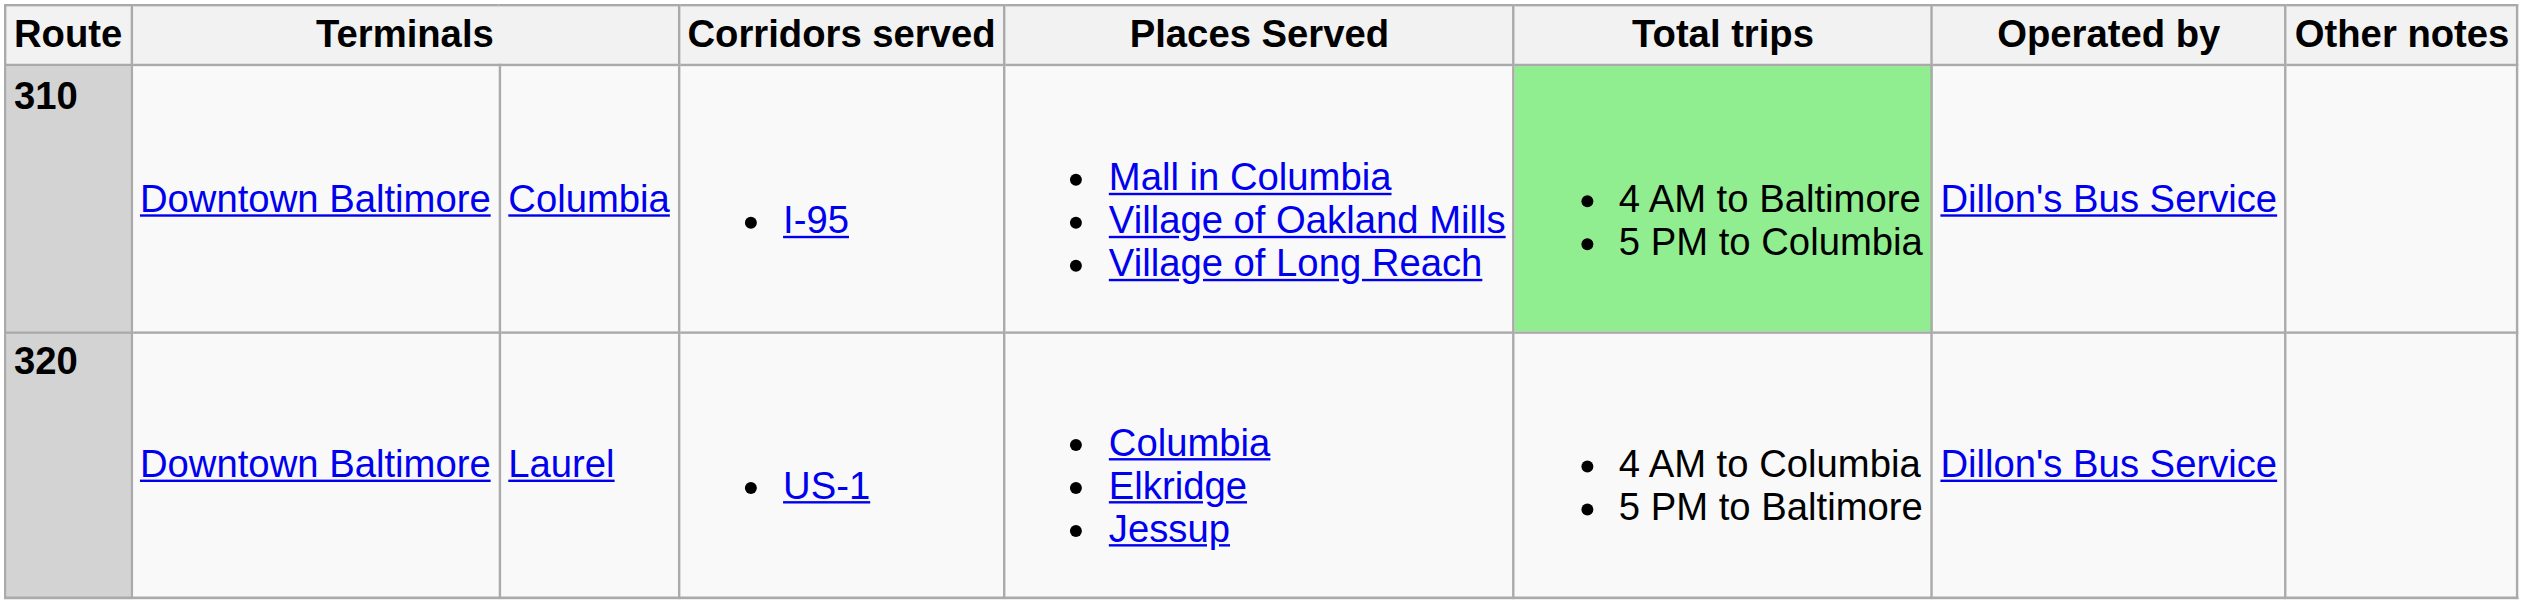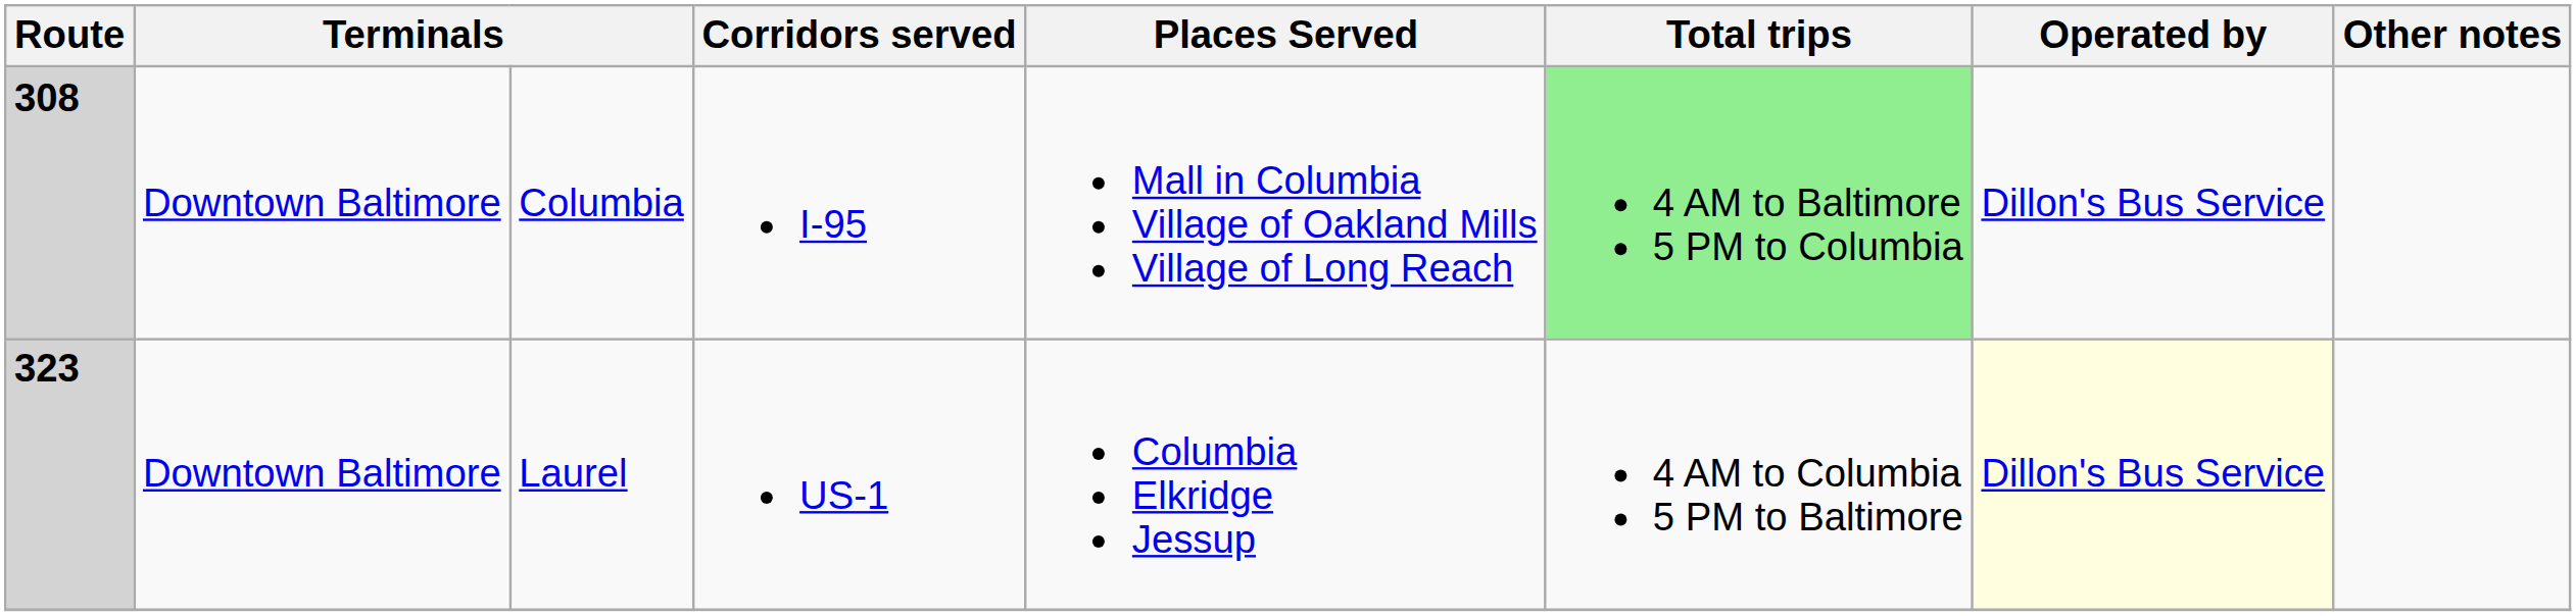Columbia | Route: 310 -> 308
Laurel | Route: 320 -> 323
Laurel | Operated by: no background -> lightyellow background
